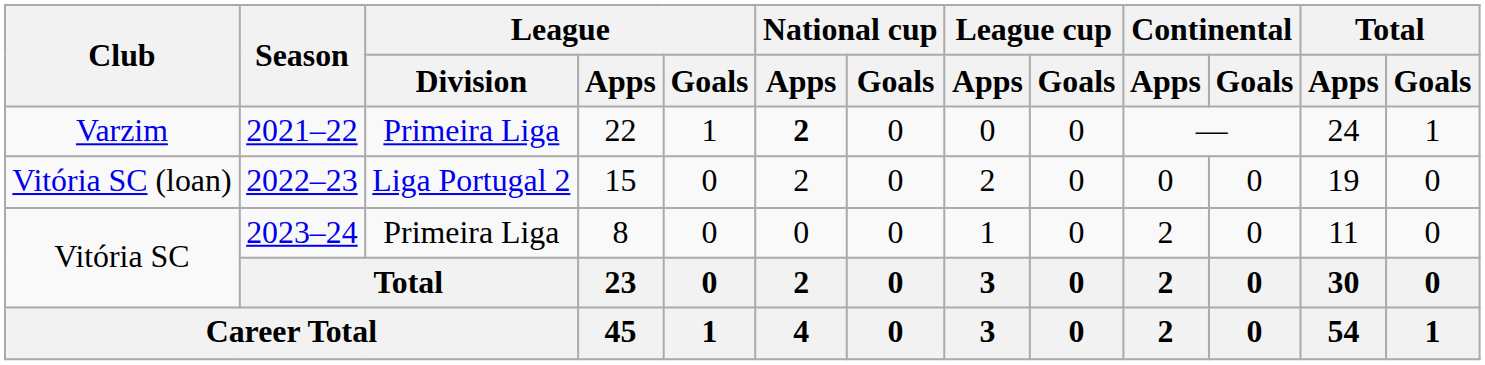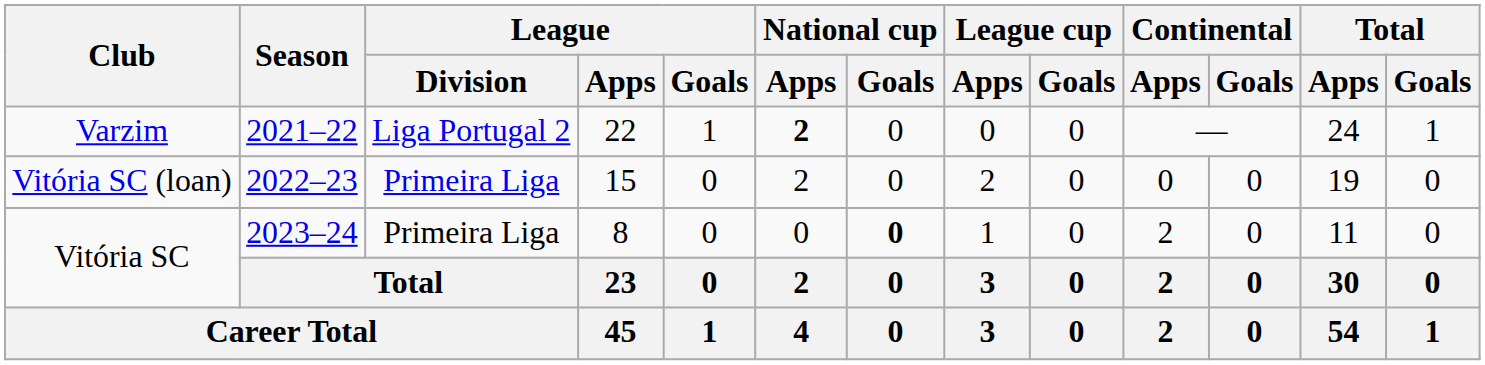Varzim | League / Division: Primeira Liga -> Liga Portugal 2
Vitória SC (loan) | League / Division: Liga Portugal 2 -> Primeira Liga
Vitória SC / 2023–24 | National cup / Goals: normal -> bold
